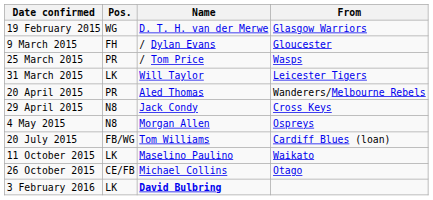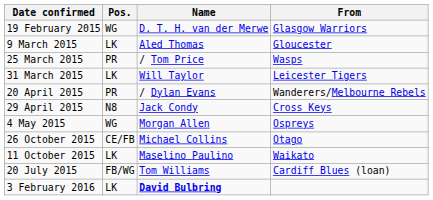9 March 2015 | Pos.: FH -> LK
9 March 2015 | Name: / Dylan Evans -> Aled Thomas
20 April 2015 | Name: Aled Thomas -> / Dylan Evans
4 May 2015 | Pos.: N8 -> WG
rows swapped: 20 July 2015 <-> 26 October 2015
